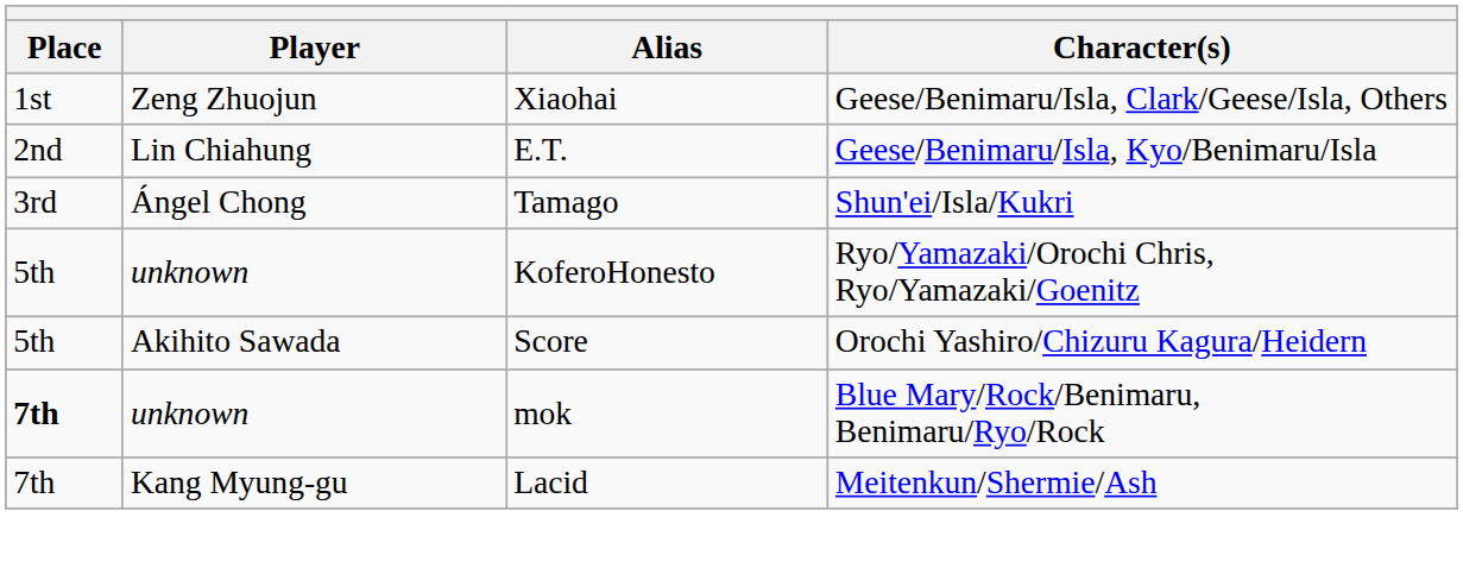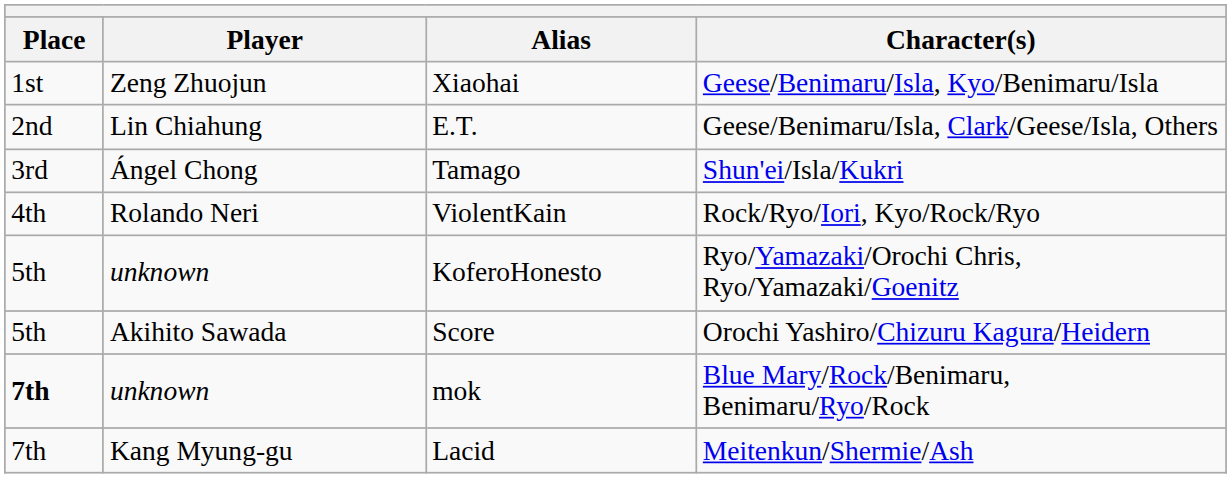Xiaohai | Character(s): Geese/Benimaru/Isla, Clark/Geese/Isla, Others -> Geese/Benimaru/Isla, Kyo/Benimaru/Isla
E.T. | Character(s): Geese/Benimaru/Isla, Kyo/Benimaru/Isla -> Geese/Benimaru/Isla, Clark/Geese/Isla, Others
+ row: 4th | Rolando Neri | ViolentKain | Rock/Ryo/Iori, Kyo/Rock/Ryo
